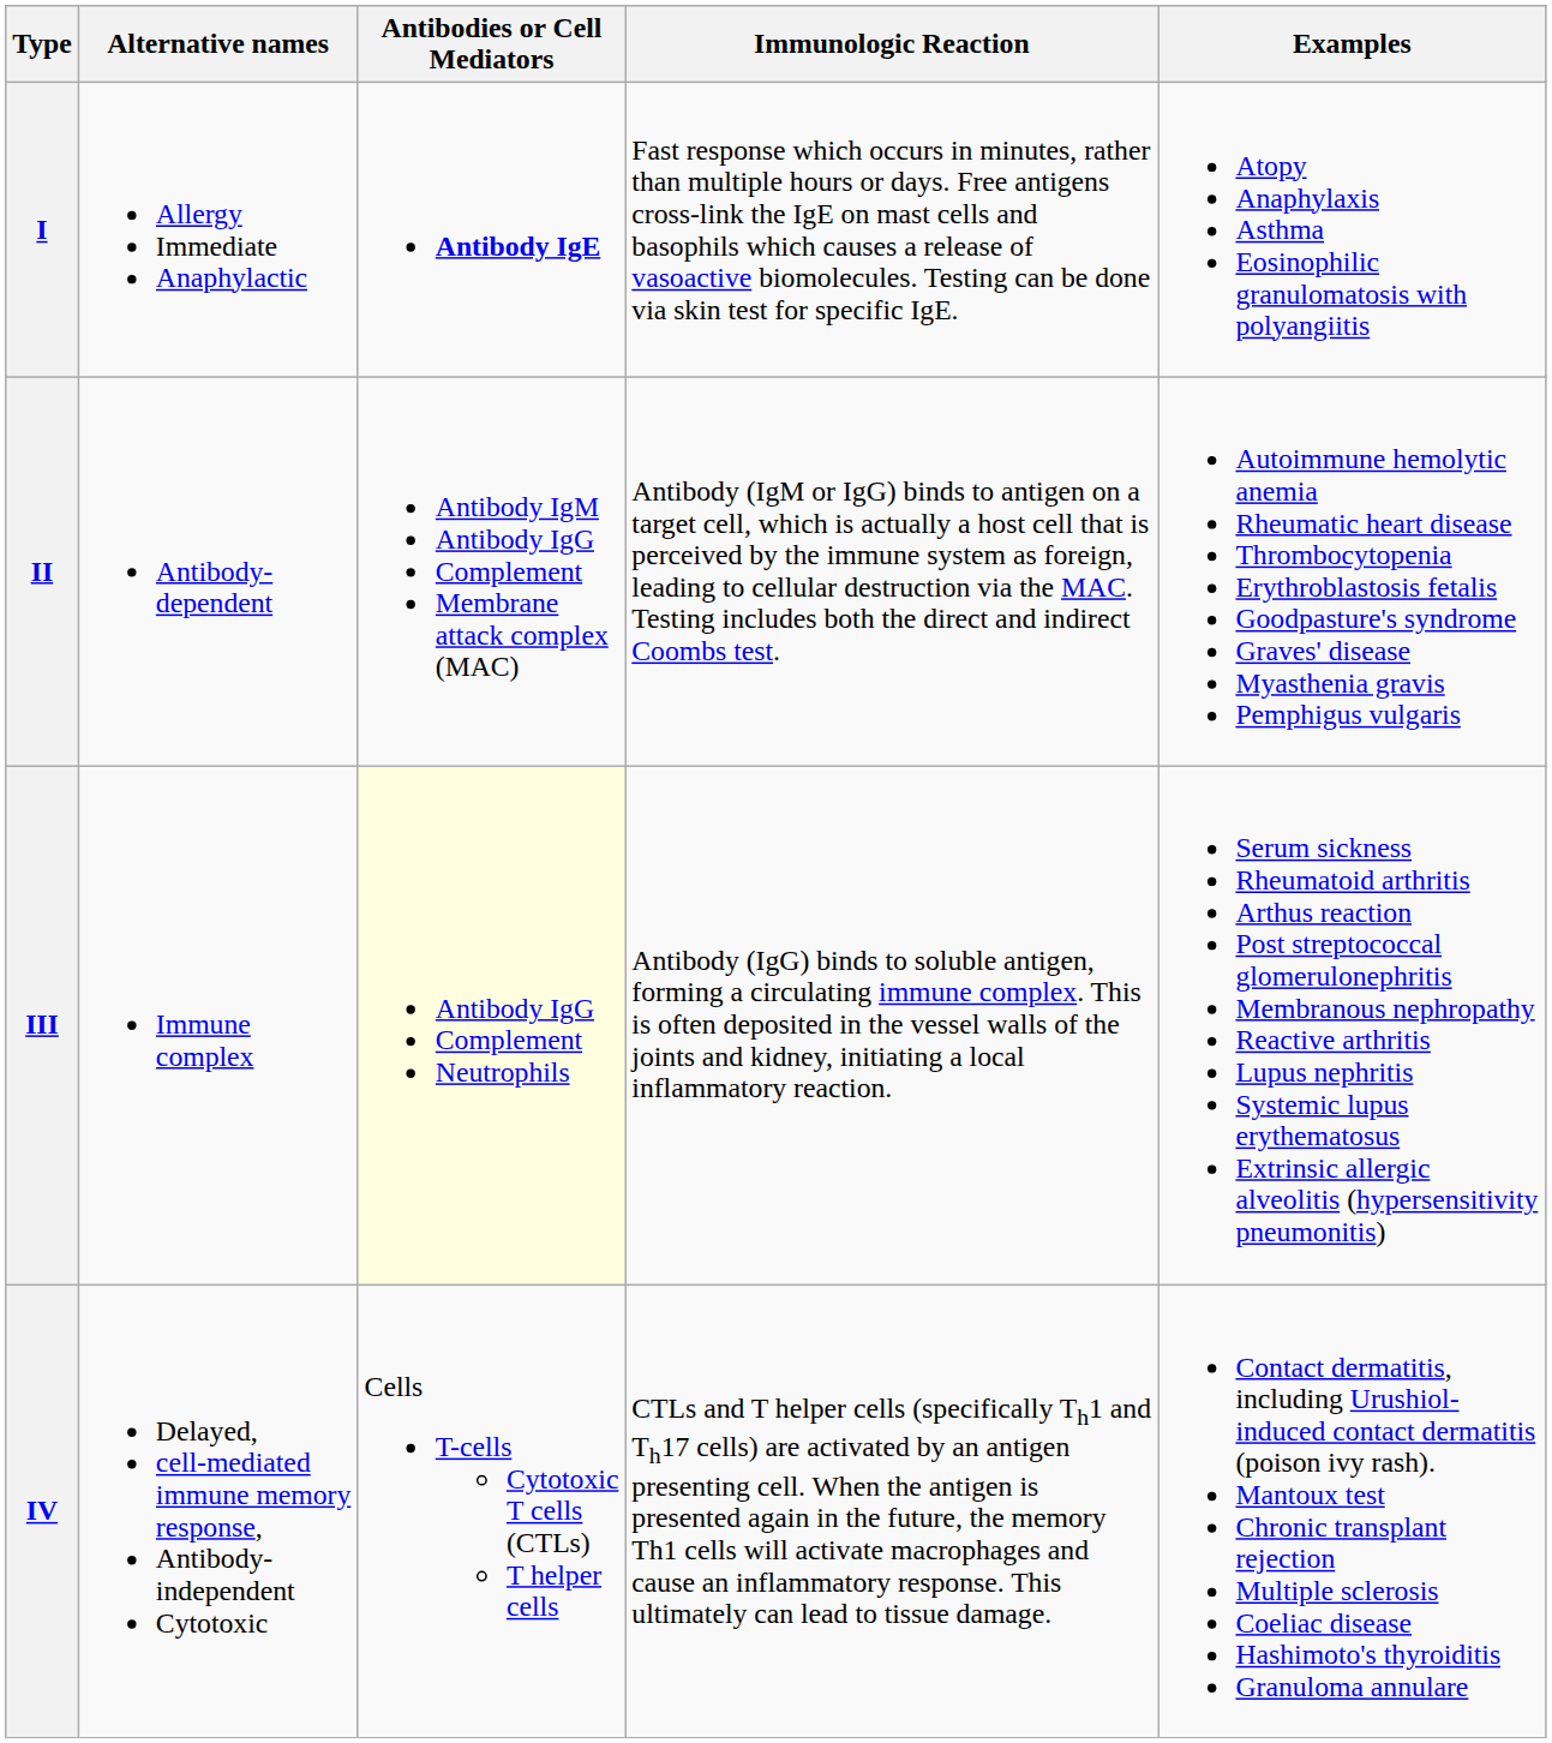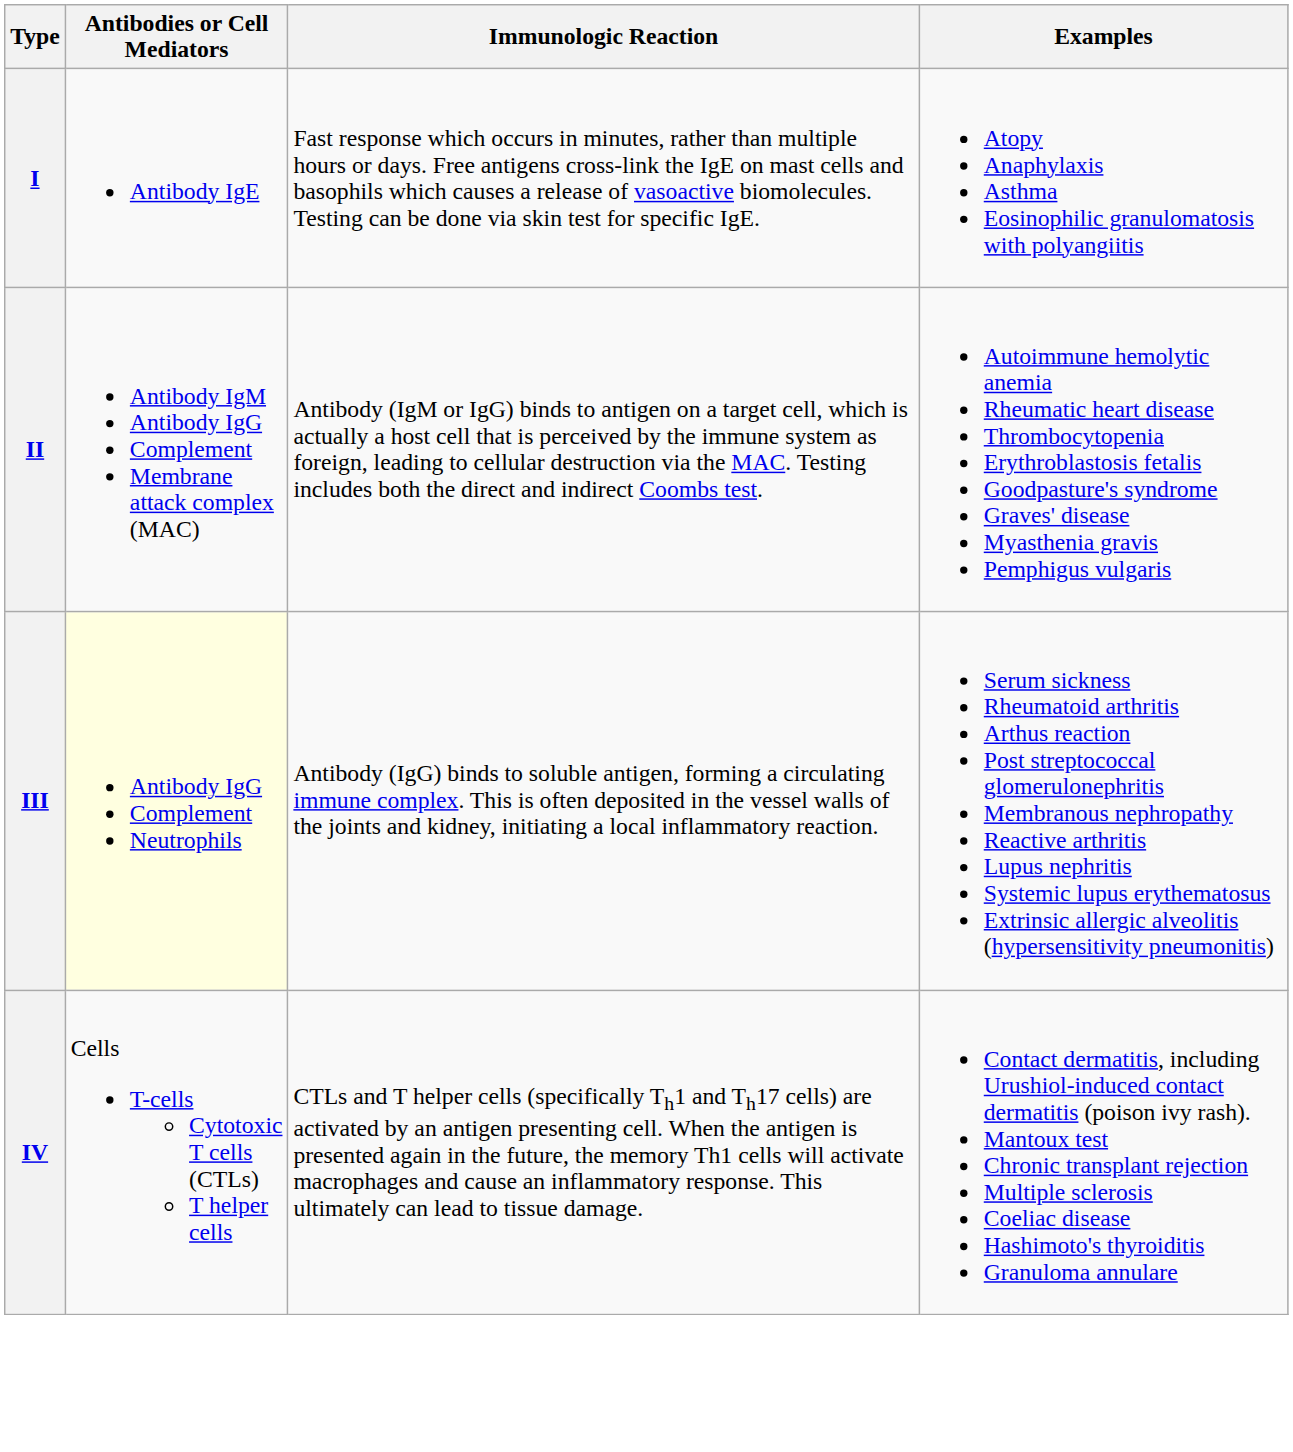- column: Alternative names | Allergy Immediate Anaphylactic | Antibody-dependent | Immune complex | Delayed, cell-mediated immune memory response, Antibody-independent Cytotoxic
I | Antibodies or Cell Mediators: bold -> normal
